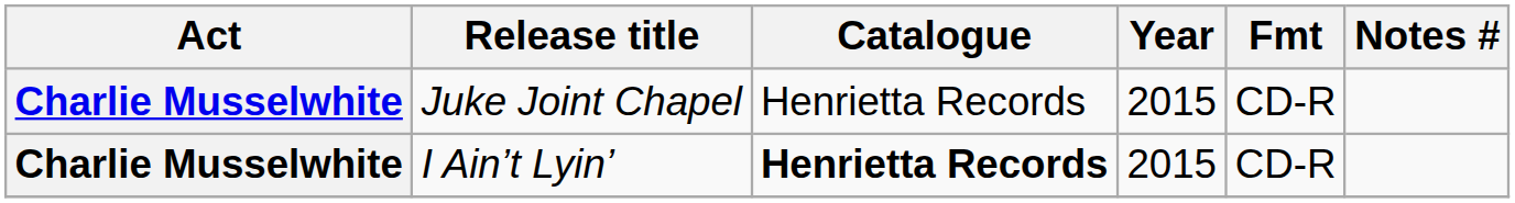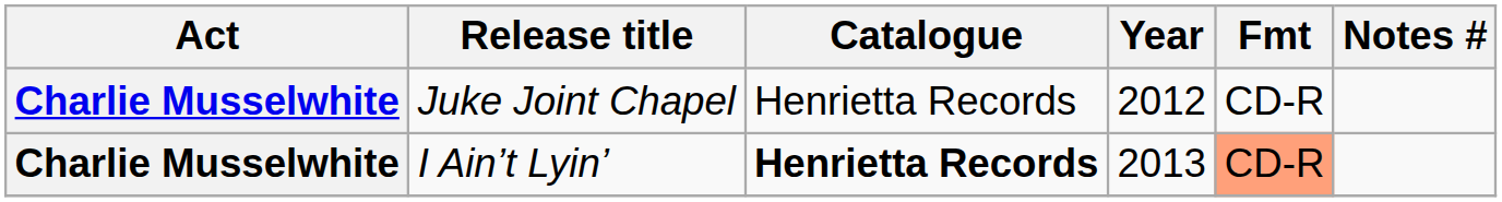Juke Joint Chapel | Year: 2015 -> 2012
I Ain’t Lyin’ | Year: 2015 -> 2013
I Ain’t Lyin’ | Fmt: no background -> lightsalmon background
